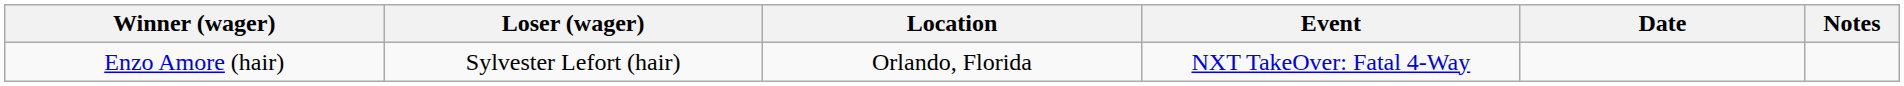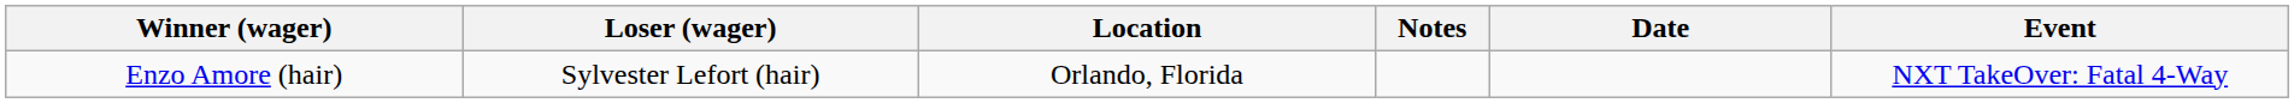columns swapped: Event <-> Notes
